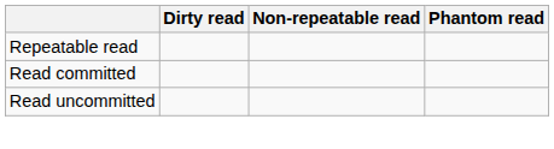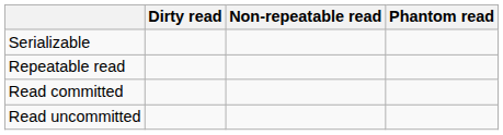+ row: Serializable
